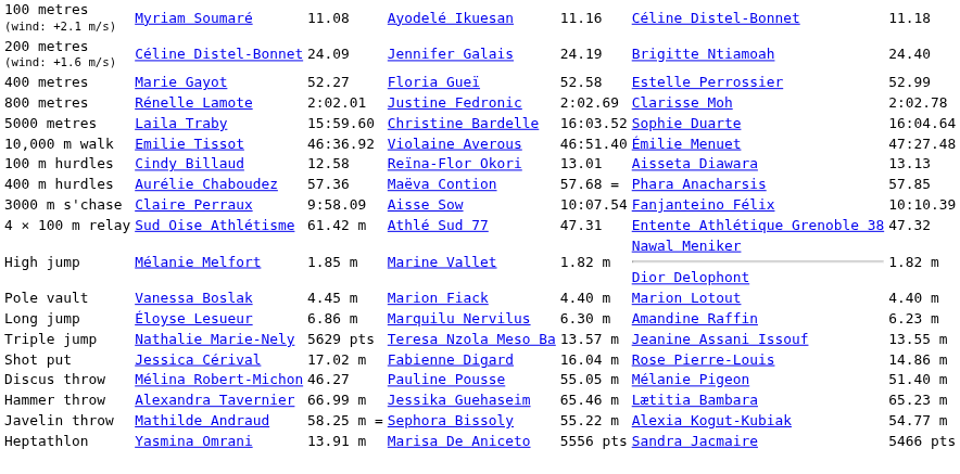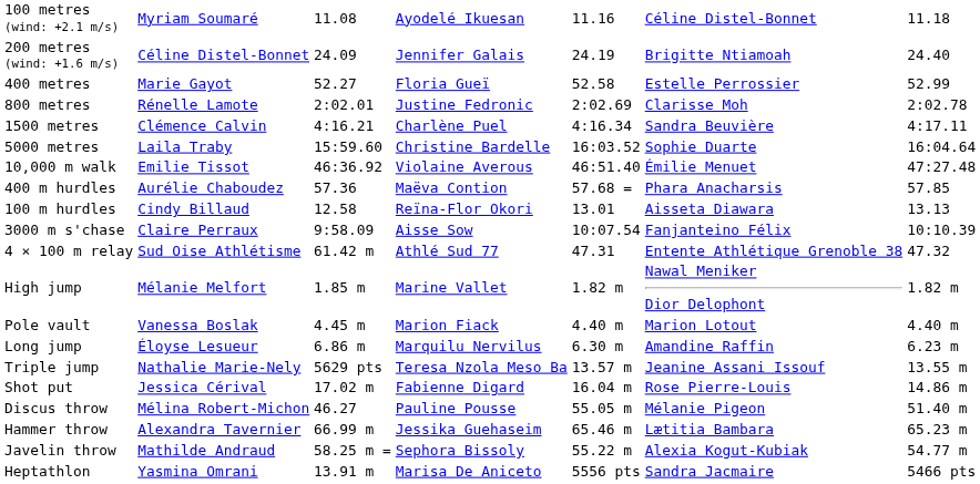+ row: 1500 metres | Clémence Calvin | 4:16.21 | Charlène Puel | 4:16.34 | Sandra Beuvière | 4:17.11
rows swapped: 100 m hurdles <-> 400 m hurdles
